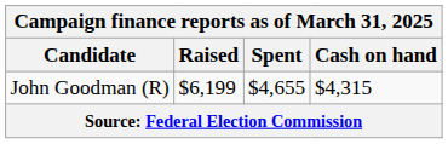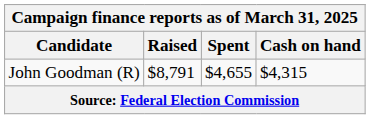John Goodman (R) | Raised: $6,199 -> $8,791
